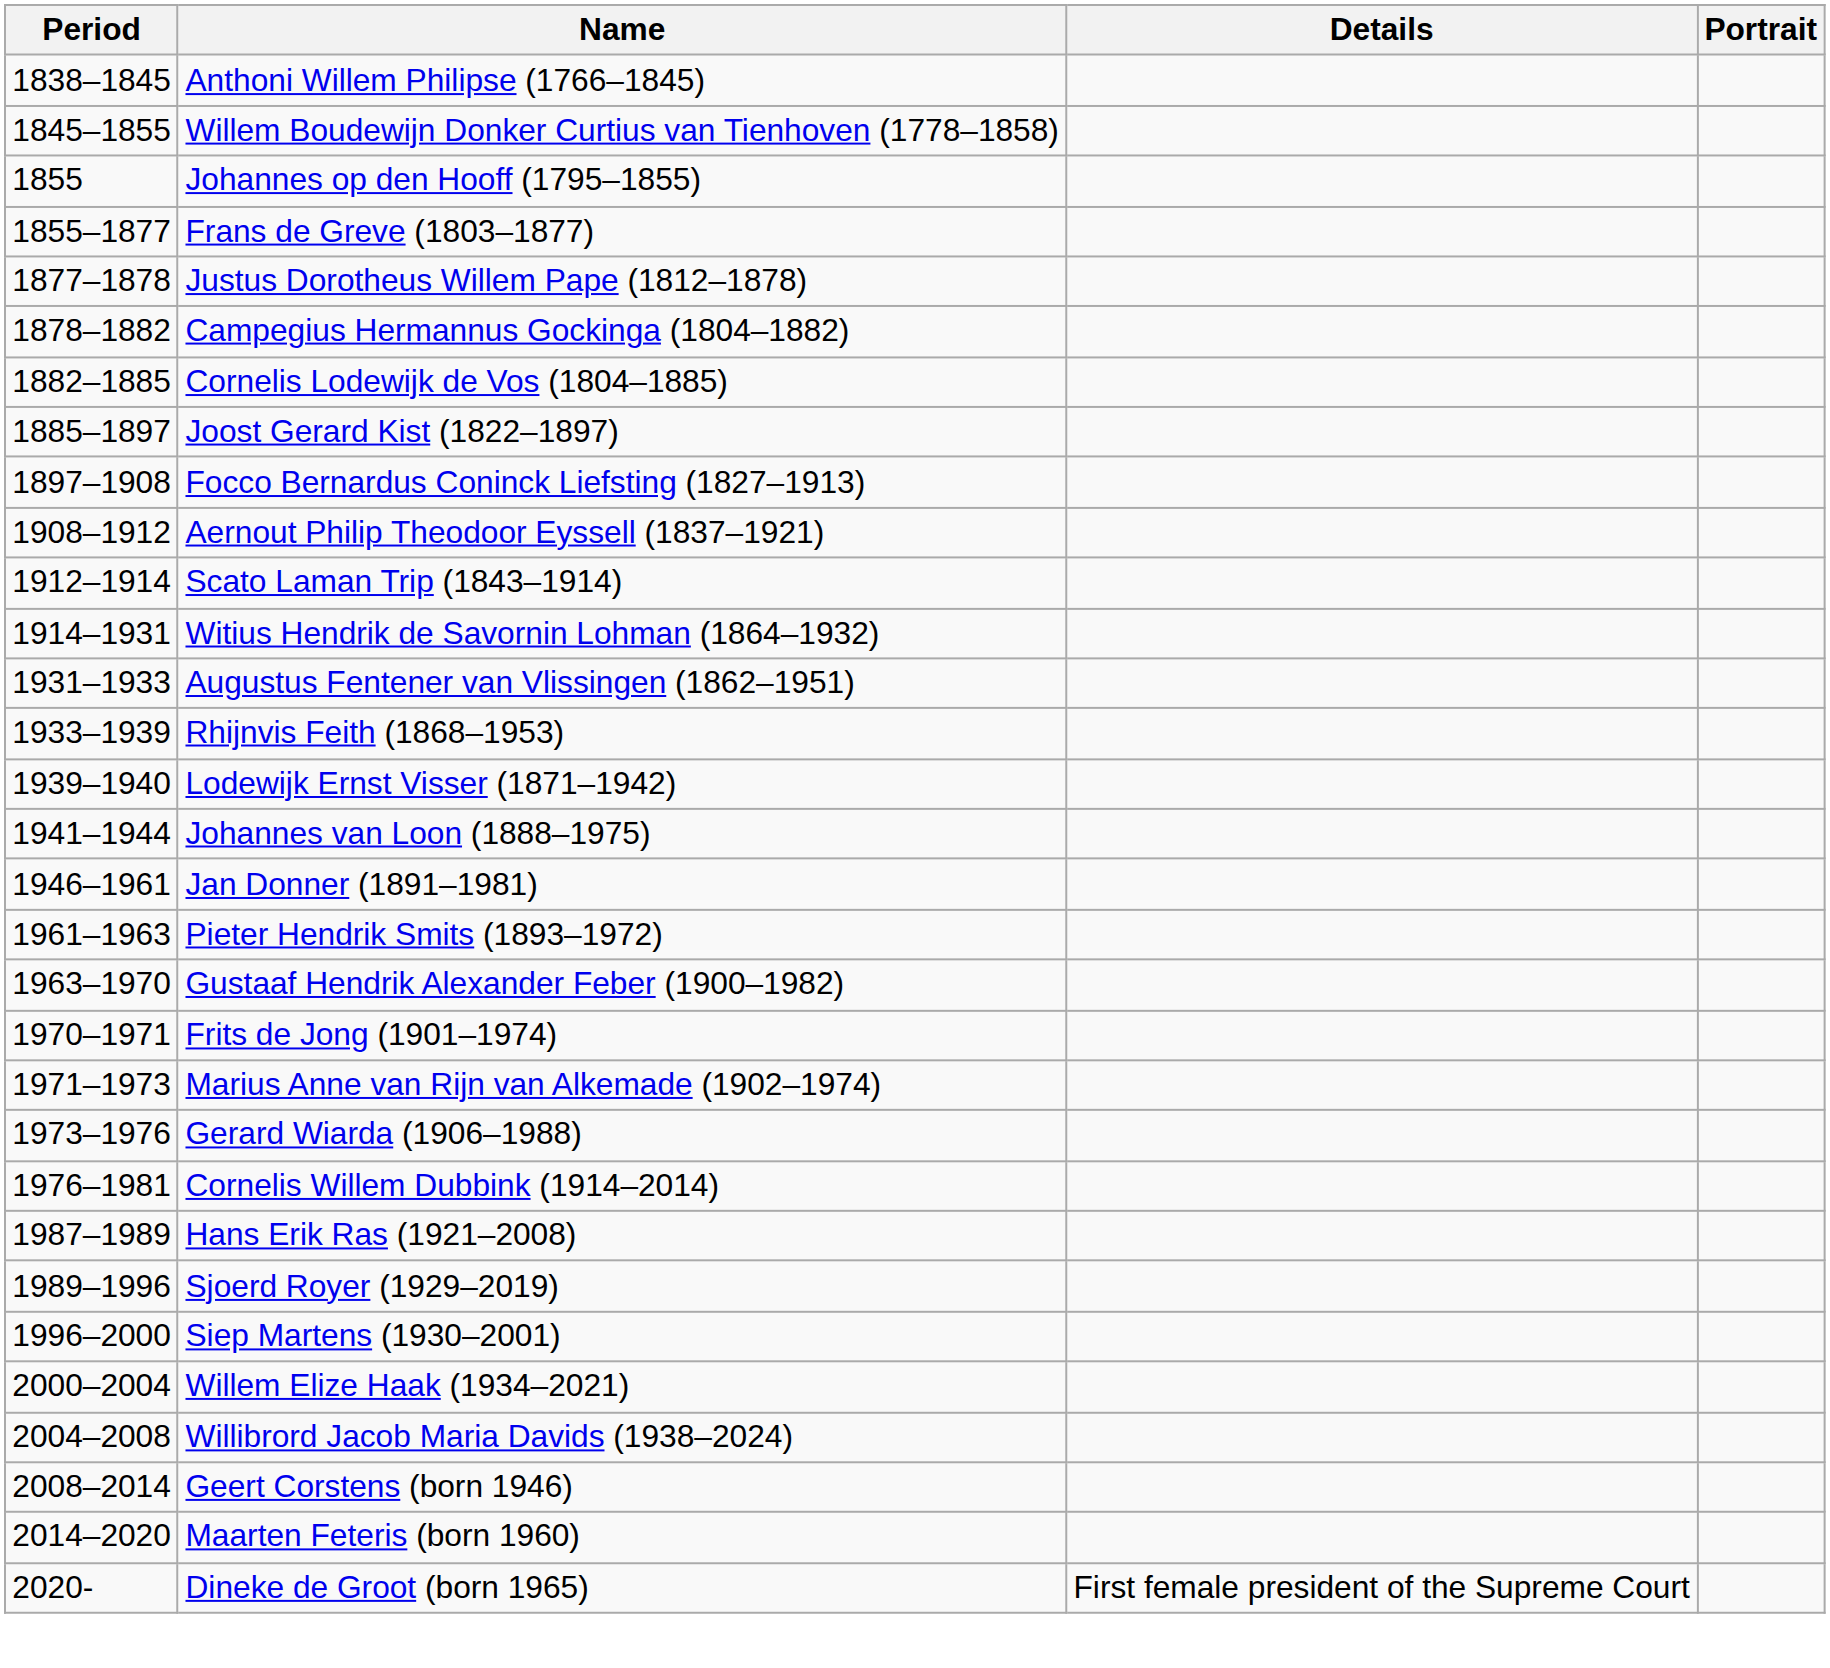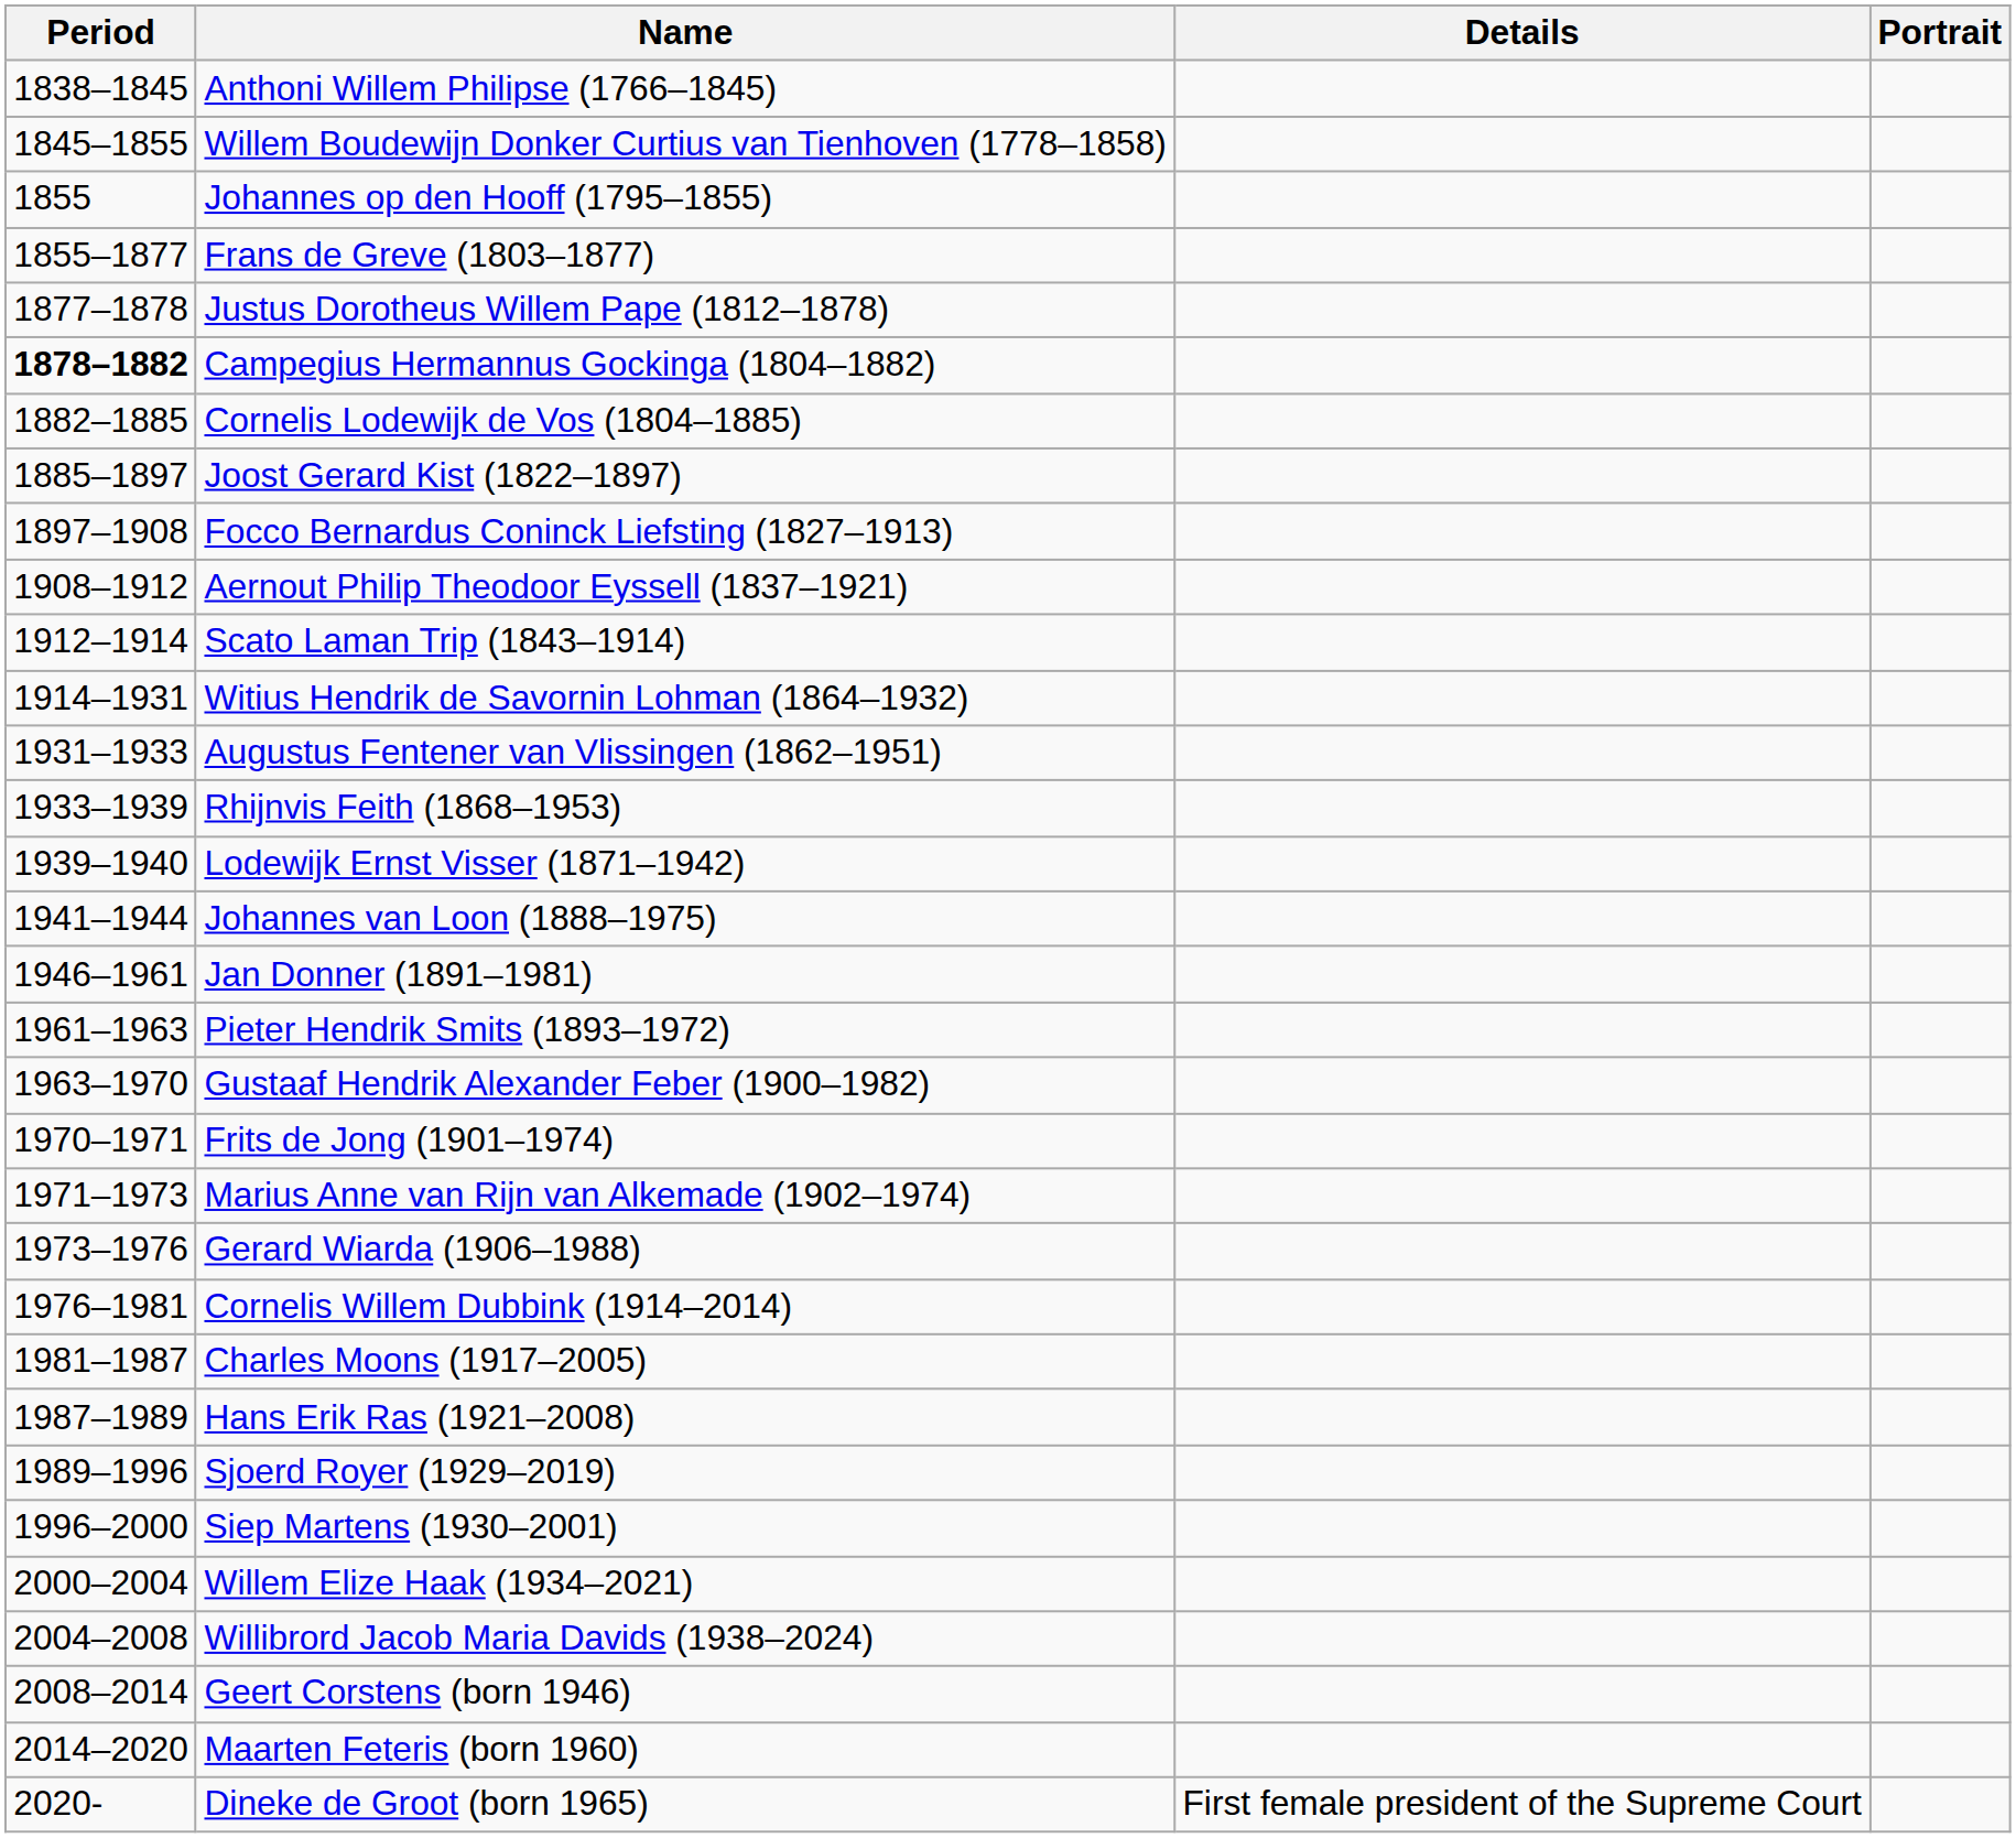Campegius Hermannus Gockinga (1804–1882) | Period: normal -> bold
+ row: 1981–1987 | Charles Moons (1917–2005)
